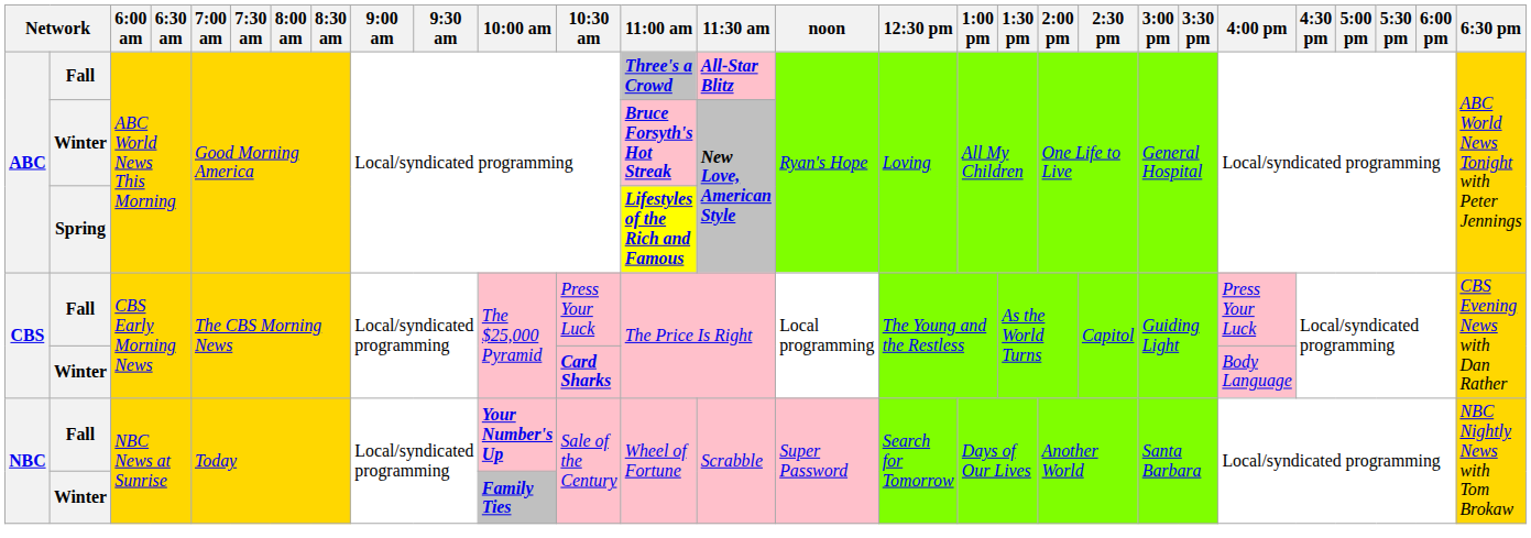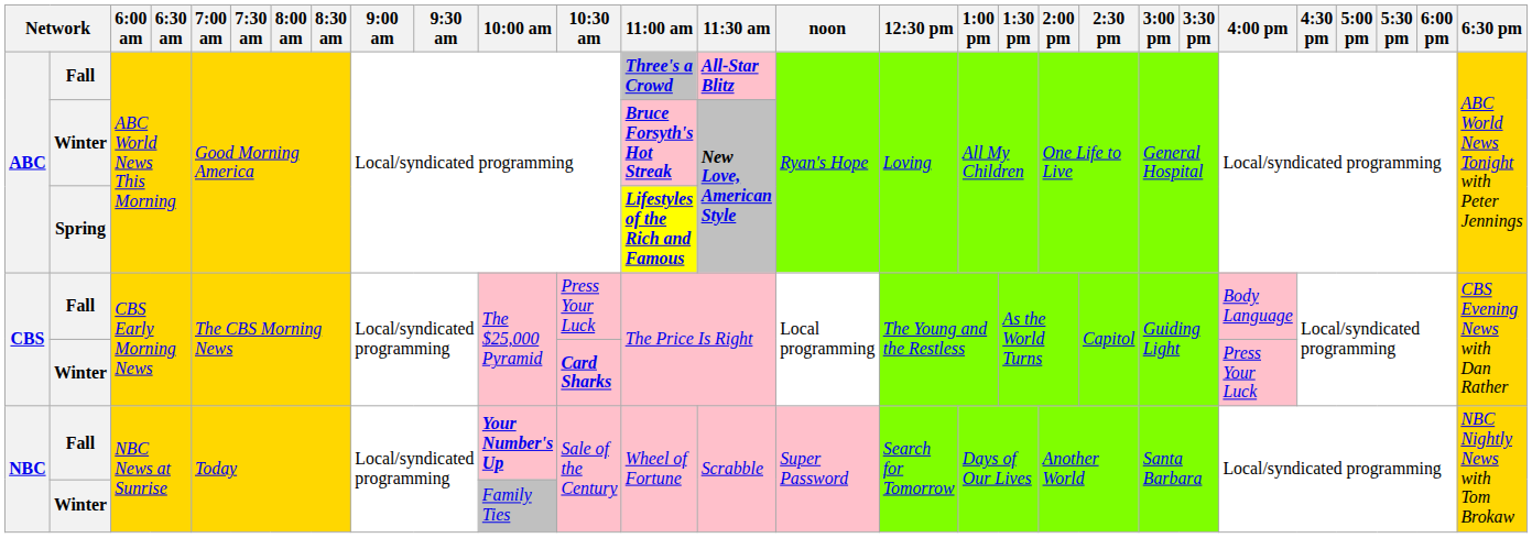CBS / Fall | 4:00 pm: Press Your Luck -> Body Language
CBS / Winter | 4:00 pm: Body Language -> Press Your Luck
NBC / Winter | 10:00 am: bold -> normal
